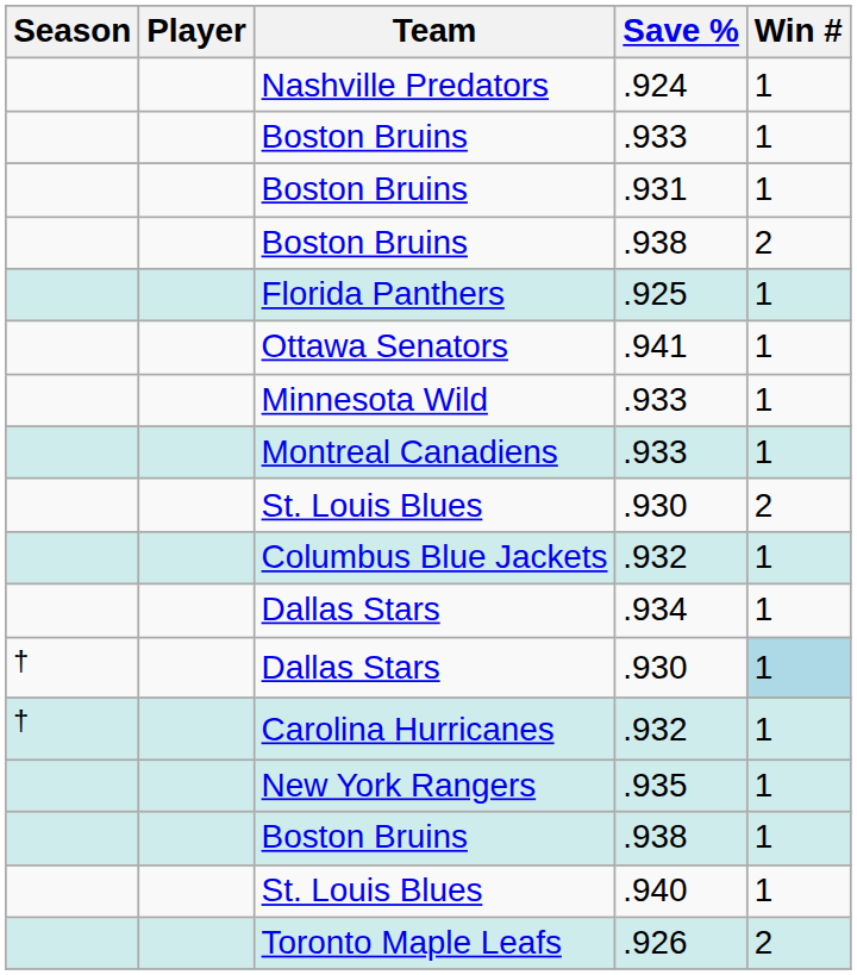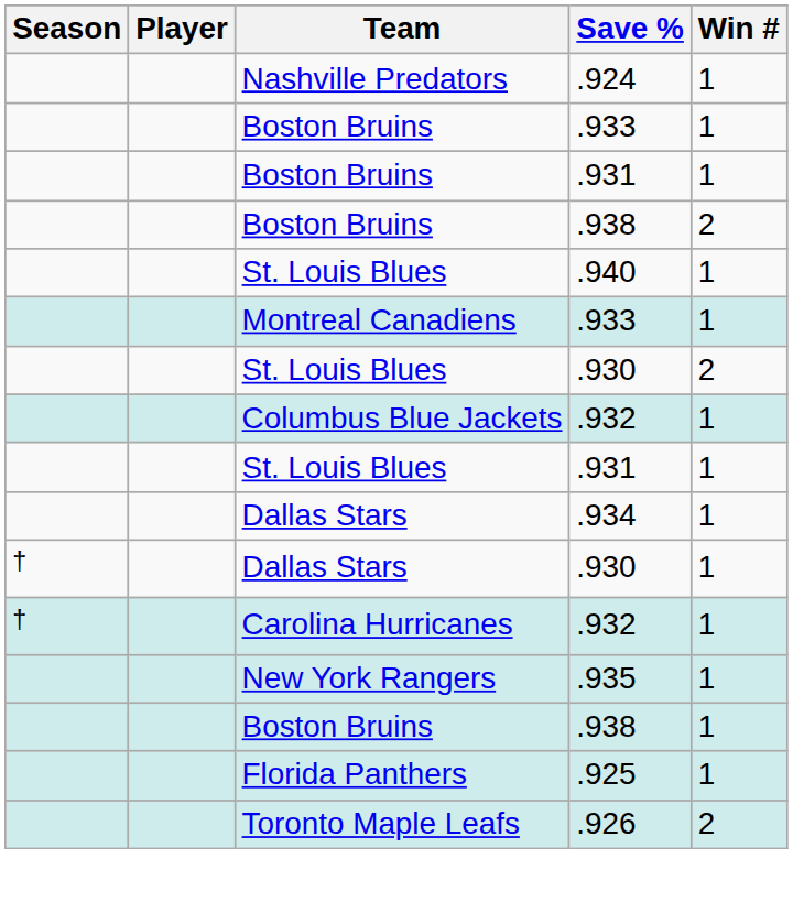rows swapped: St. Louis Blues / .940 <-> Florida Panthers
- row: Ottawa Senators | .941 | 1
- row: Minnesota Wild | .933 | 1
+ row: St. Louis Blues | .931 | 1
Dallas Stars / .930 | Win #: lightblue background -> no background
